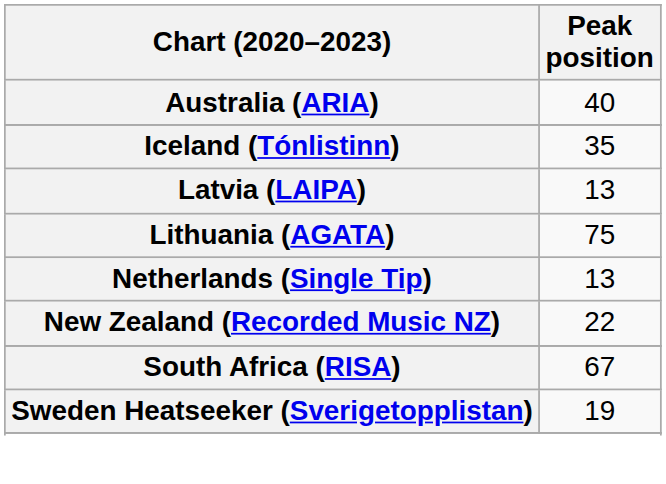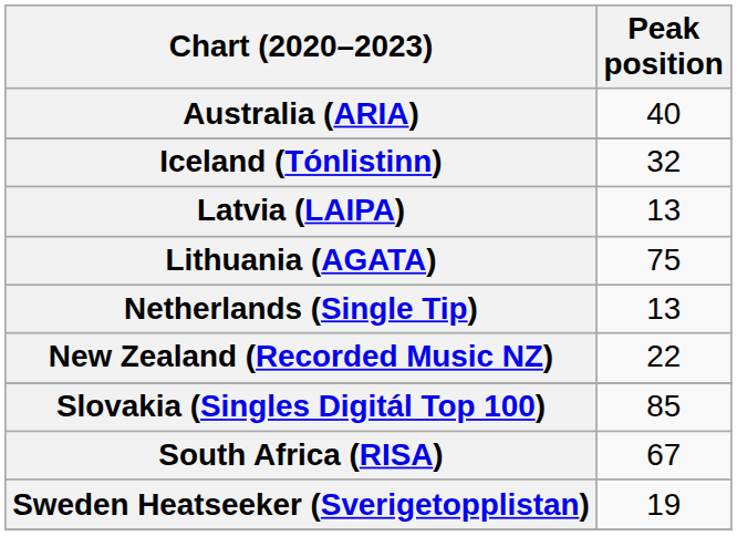Iceland (Tónlistinn) | Peak position: 35 -> 32
+ row: Slovakia (Singles Digitál Top 100) | 85
